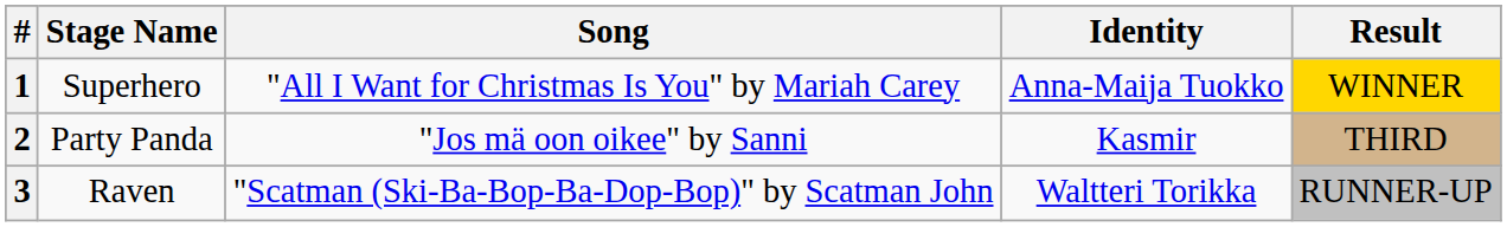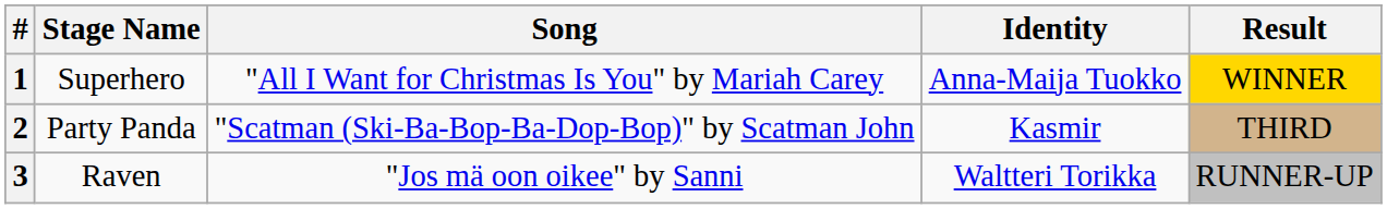2 | Song: "Jos mä oon oikee" by Sanni -> "Scatman (Ski-Ba-Bop-Ba-Dop-Bop)" by Scatman John
3 | Song: "Scatman (Ski-Ba-Bop-Ba-Dop-Bop)" by Scatman John -> "Jos mä oon oikee" by Sanni
